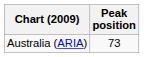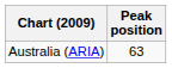Australia (ARIA) | Peak position: 73 -> 63
